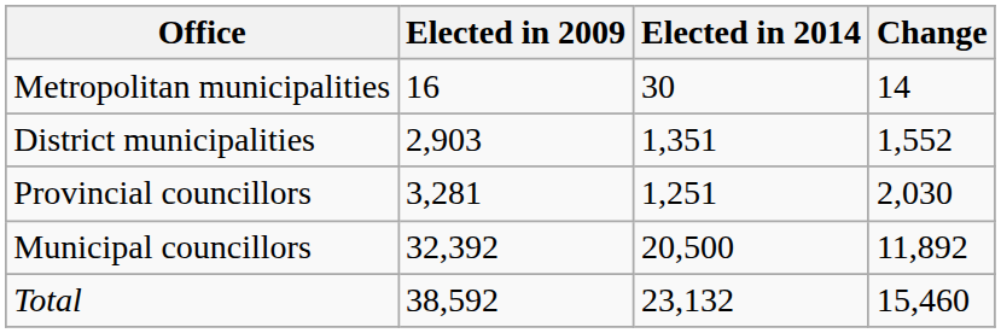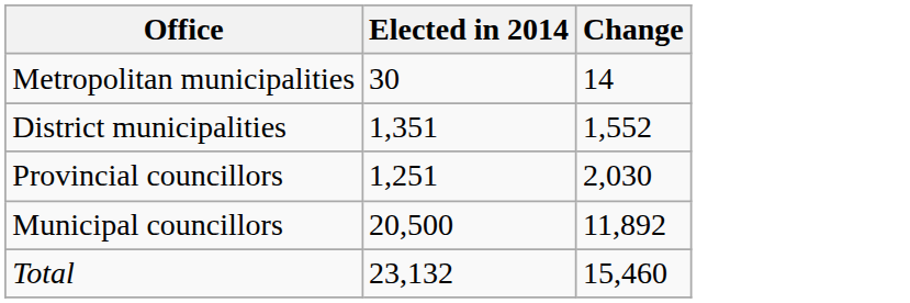- column: Elected in 2009 | 16 | 2,903 | 3,281 | 32,392 | 38,592
